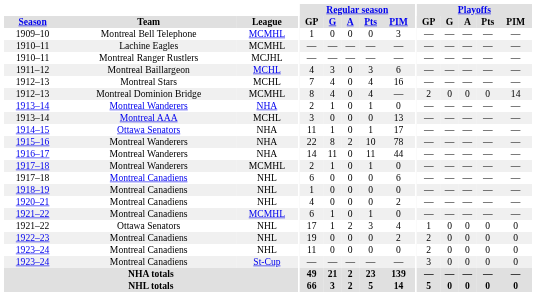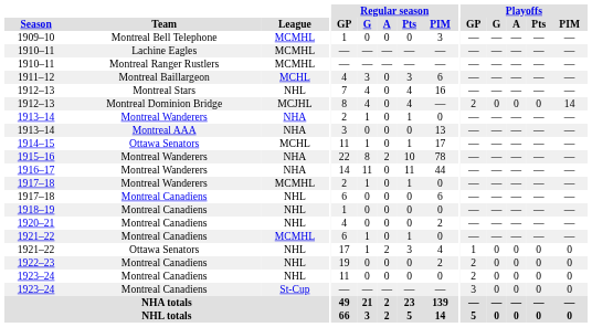1910–11 / Montreal Ranger Rustlers | League: MCJHL -> MCMHL
1912–13 / Montreal Stars | League: MCHL -> NHL
1912–13 / Montreal Dominion Bridge | League: MCMHL -> MCJHL
1913–14 / Montreal AAA | League: MCHL -> NHA
1914–15 | League: NHA -> MCHL
